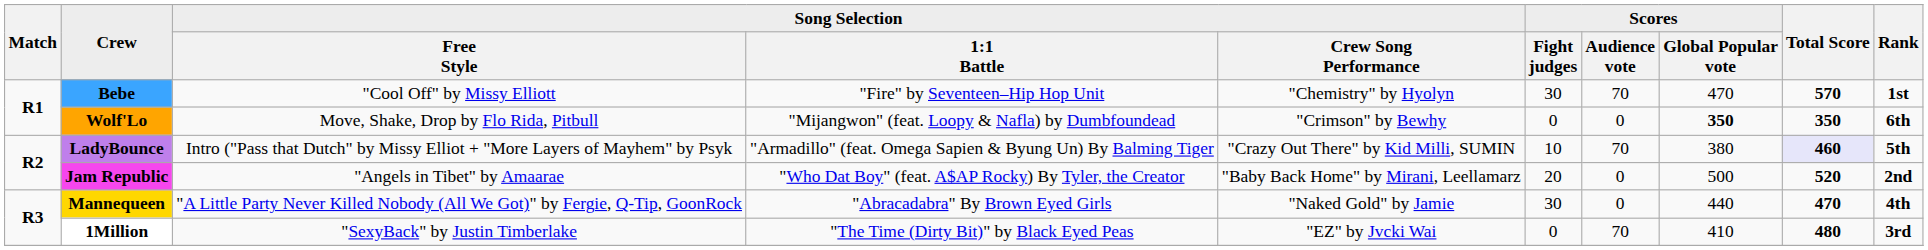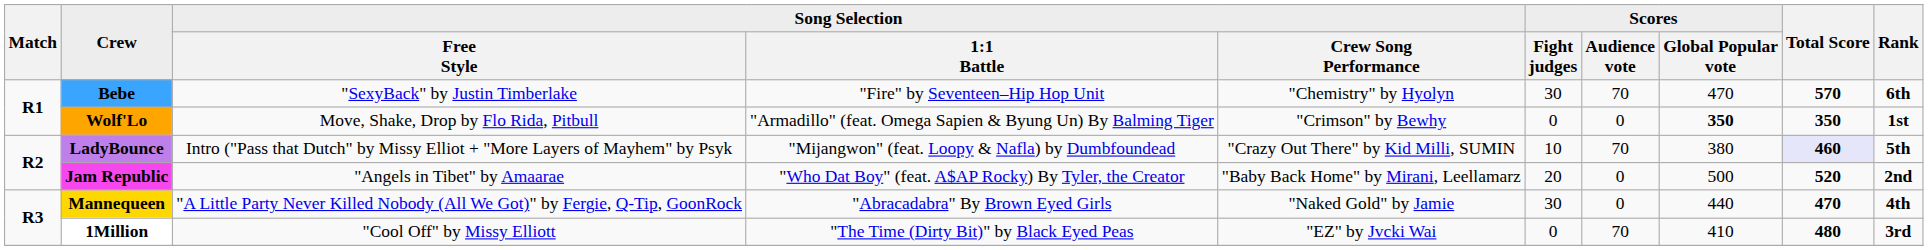Bebe | Song Selection / Free Style: "Cool Off" by Missy Elliott -> "SexyBack" by Justin Timberlake
Bebe | Rank: 1st -> 6th
Wolf'Lo | Song Selection / 1:1 Battle: "Mijangwon" (feat. Loopy & Nafla) by Dumbfoundead -> "Armadillo" (feat. Omega Sapien & Byung Un) By Balming Tiger
Wolf'Lo | Rank: 6th -> 1st
LadyBounce | Song Selection / 1:1 Battle: "Armadillo" (feat. Omega Sapien & Byung Un) By Balming Tiger -> "Mijangwon" (feat. Loopy & Nafla) by Dumbfoundead
1Million | Song Selection / Free Style: "SexyBack" by Justin Timberlake -> "Cool Off" by Missy Elliott
